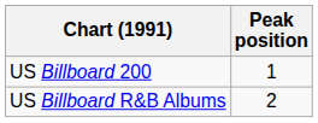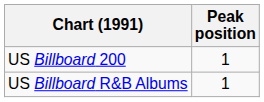US Billboard R&B Albums | Peak position: 2 -> 1
